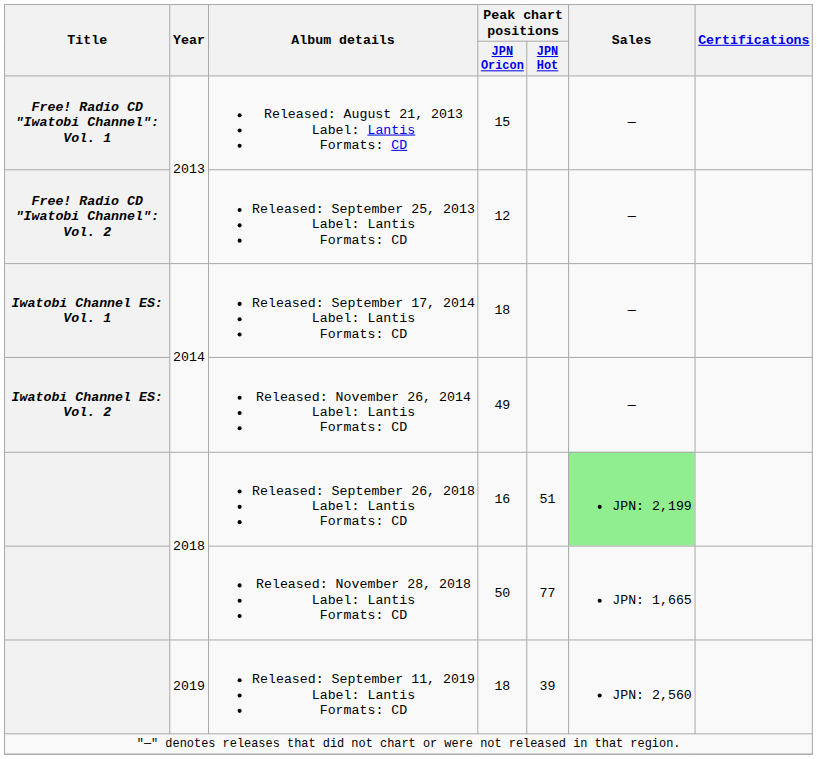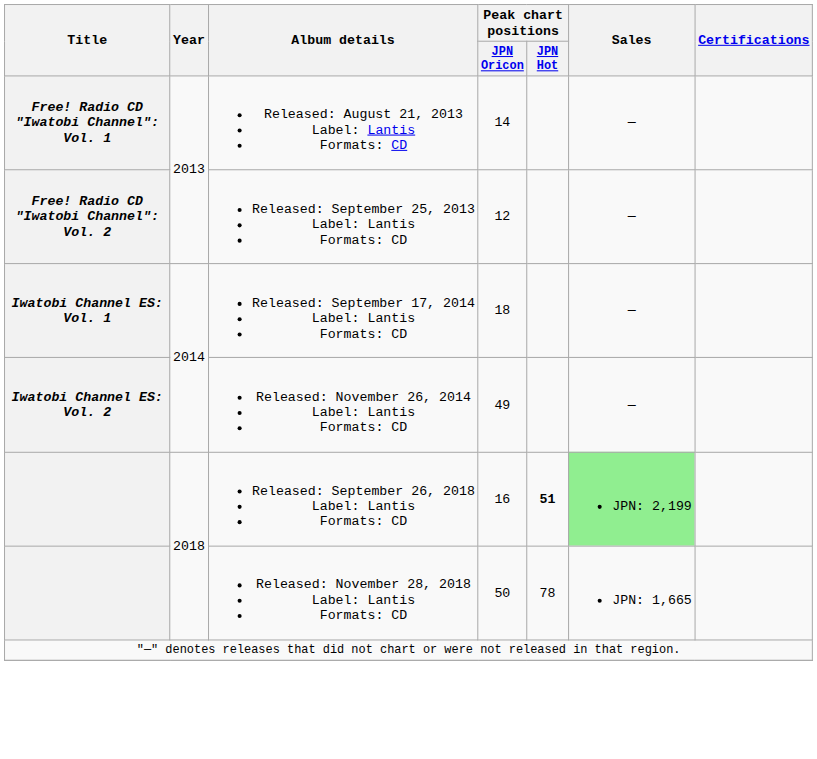Released: August 21, 2013 Label: Lantis Formats: CD | Peak chart positions / JPN Oricon: 15 -> 14
Released: September 26, 2018 Label: Lantis Formats: CD | Peak chart positions / JPN Hot: normal -> bold
Released: November 28, 2018 Label: Lantis Formats: CD | Peak chart positions / JPN Hot: 77 -> 78
- row: 2019 | Released: September 11, 2019 Label: Lantis Formats: CD | 18 | 39 | JPN: 2,560
